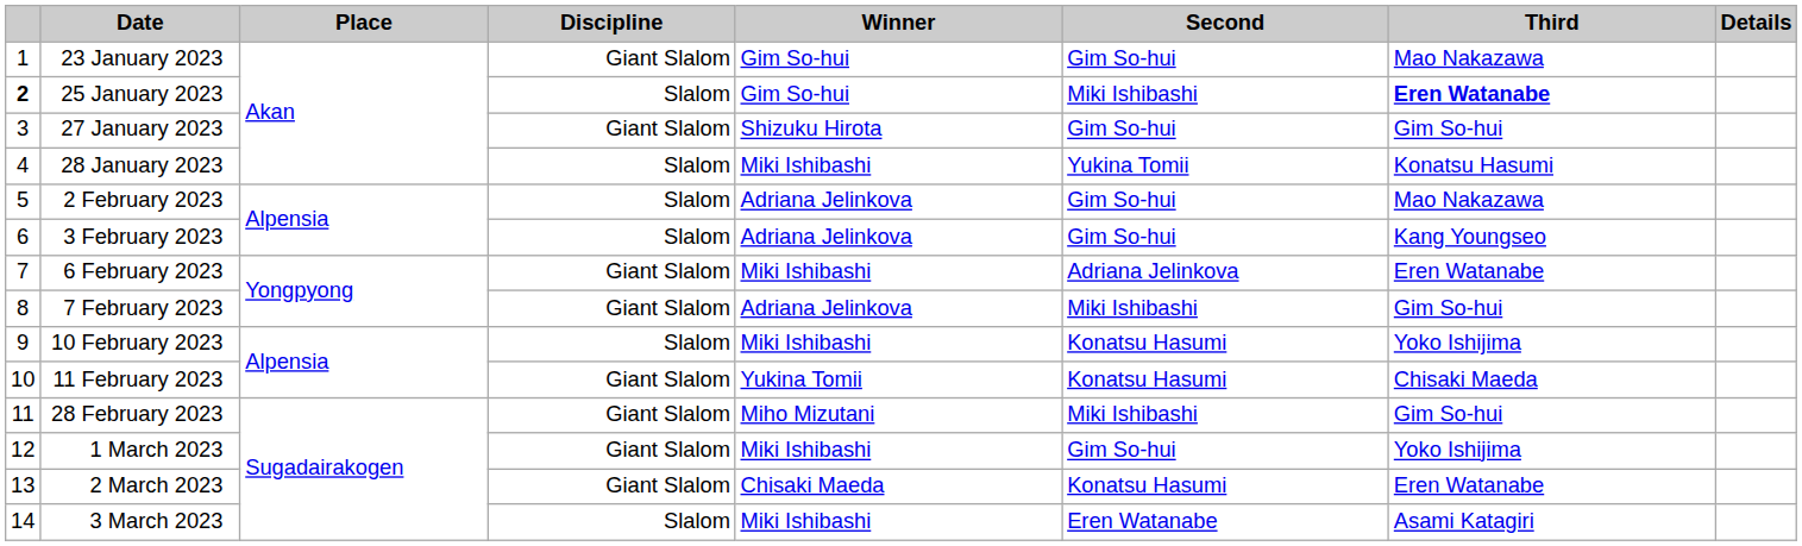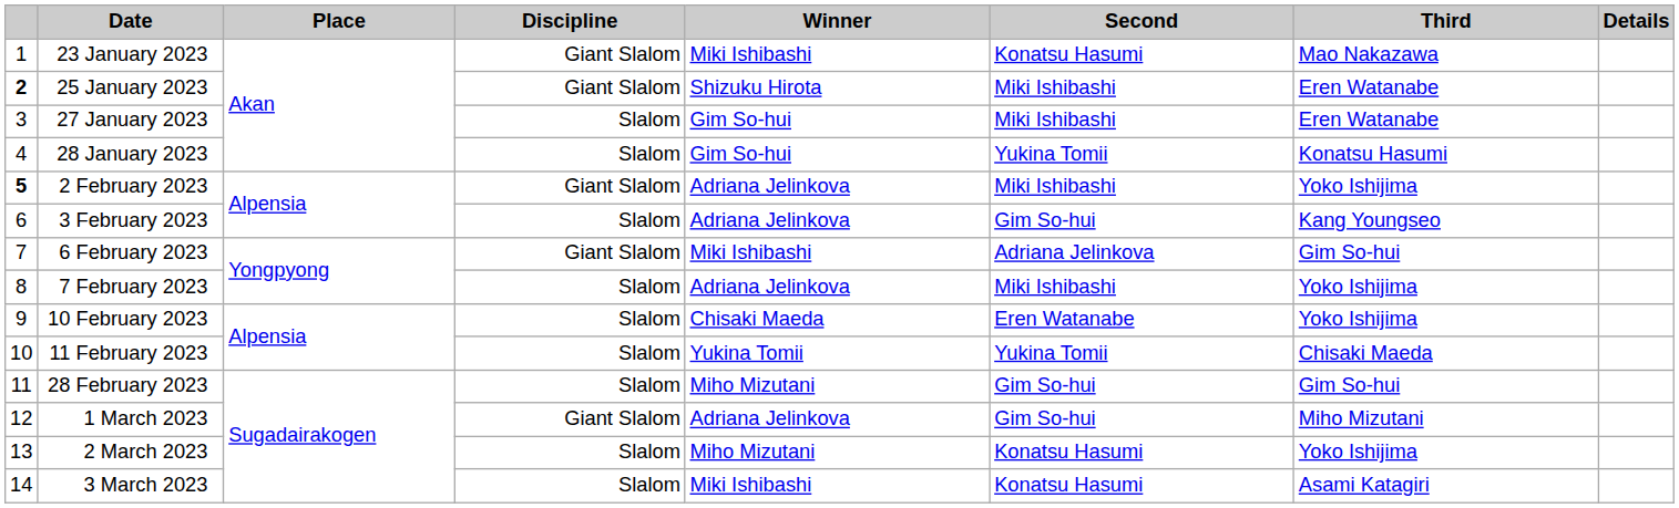23 January 2023 | Winner: Gim So-hui -> Miki Ishibashi
23 January 2023 | Second: Gim So-hui -> Konatsu Hasumi
25 January 2023 | Discipline: Slalom -> Giant Slalom
25 January 2023 | Winner: Gim So-hui -> Shizuku Hirota
25 January 2023 | Third: bold -> normal
27 January 2023 | Discipline: Giant Slalom -> Slalom
27 January 2023 | Winner: Shizuku Hirota -> Gim So-hui
27 January 2023 | Second: Gim So-hui -> Miki Ishibashi
27 January 2023 | Third: Gim So-hui -> Eren Watanabe
28 January 2023 | Winner: Miki Ishibashi -> Gim So-hui
2 February 2023 | column 1: normal -> bold
2 February 2023 | Discipline: Slalom -> Giant Slalom
2 February 2023 | Second: Gim So-hui -> Miki Ishibashi
2 February 2023 | Third: Mao Nakazawa -> Yoko Ishijima
6 February 2023 | Third: Eren Watanabe -> Gim So-hui
7 February 2023 | Discipline: Giant Slalom -> Slalom
7 February 2023 | Third: Gim So-hui -> Yoko Ishijima
10 February 2023 | Winner: Miki Ishibashi -> Chisaki Maeda
10 February 2023 | Second: Konatsu Hasumi -> Eren Watanabe
11 February 2023 | Discipline: Giant Slalom -> Slalom
11 February 2023 | Second: Konatsu Hasumi -> Yukina Tomii
28 February 2023 | Discipline: Giant Slalom -> Slalom
28 February 2023 | Second: Miki Ishibashi -> Gim So-hui
1 March 2023 | Winner: Miki Ishibashi -> Adriana Jelinkova
1 March 2023 | Third: Yoko Ishijima -> Miho Mizutani
2 March 2023 | Discipline: Giant Slalom -> Slalom
2 March 2023 | Winner: Chisaki Maeda -> Miho Mizutani
2 March 2023 | Third: Eren Watanabe -> Yoko Ishijima
3 March 2023 | Second: Eren Watanabe -> Konatsu Hasumi
